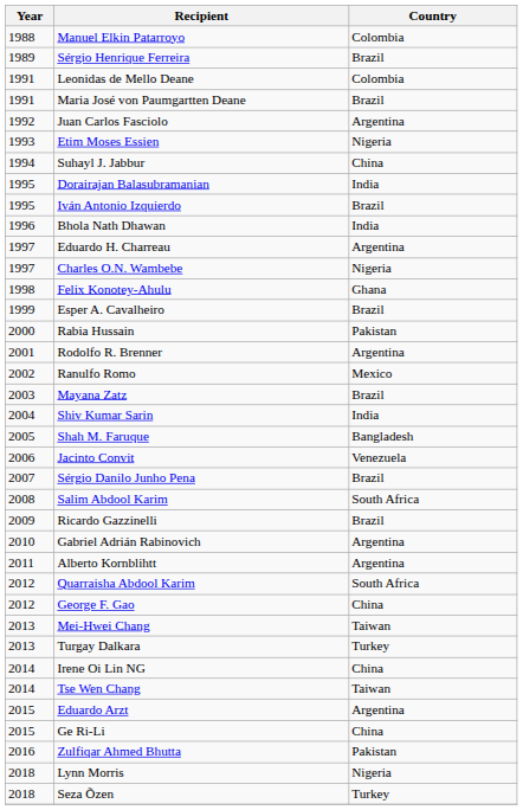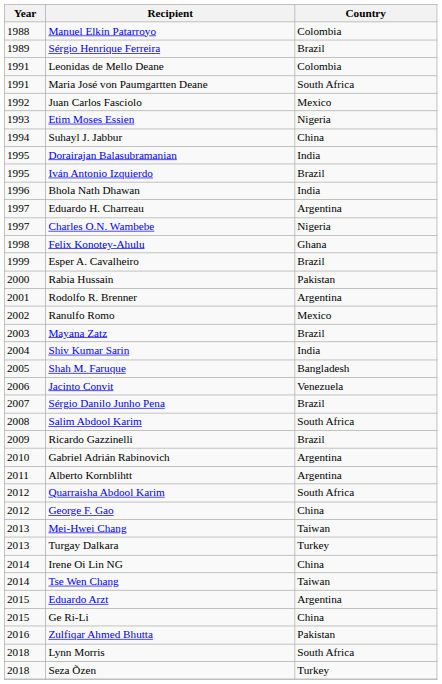Maria José von Paumgartten Deane | Country: Brazil -> South Africa
Juan Carlos Fasciolo | Country: Argentina -> Mexico
Lynn Morris | Country: Nigeria -> South Africa
